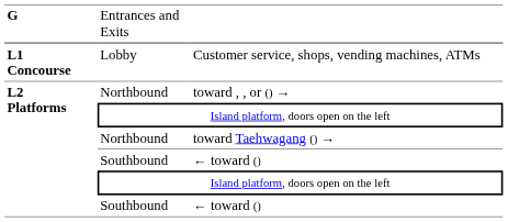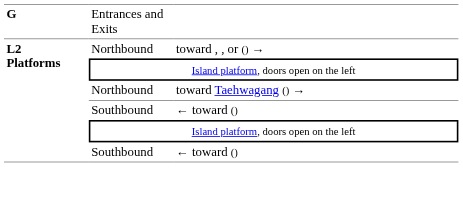- row: L1 Concourse | Lobby | Customer service, shops, vending machines, ATMs
